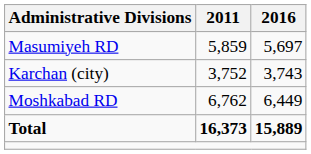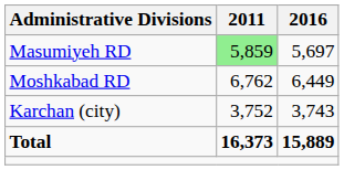Masumiyeh RD | 2011: no background -> lightgreen background
rows swapped: Moshkabad RD <-> Karchan (city)
